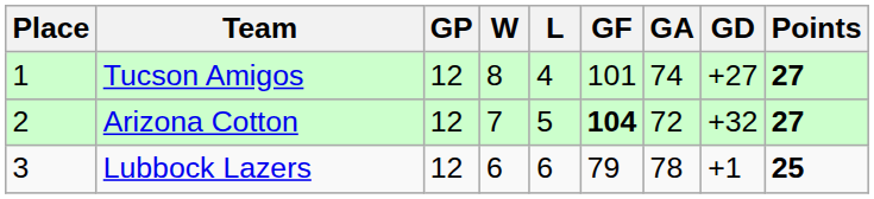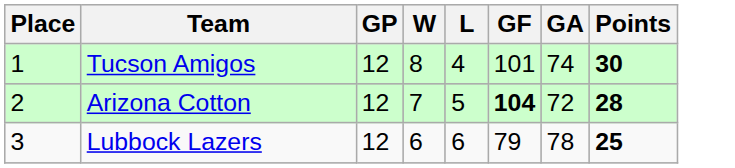- column: GD | +27 | +32 | +1
Tucson Amigos | Points: 27 -> 30
Arizona Cotton | Points: 27 -> 28
